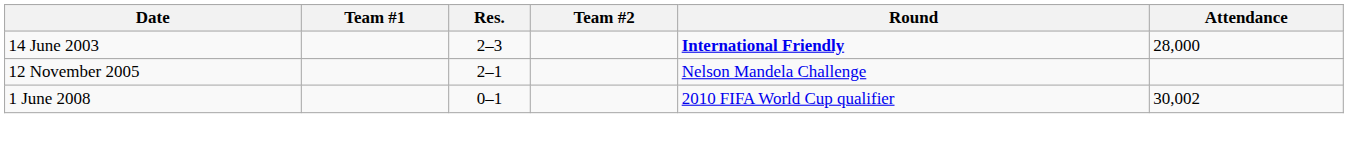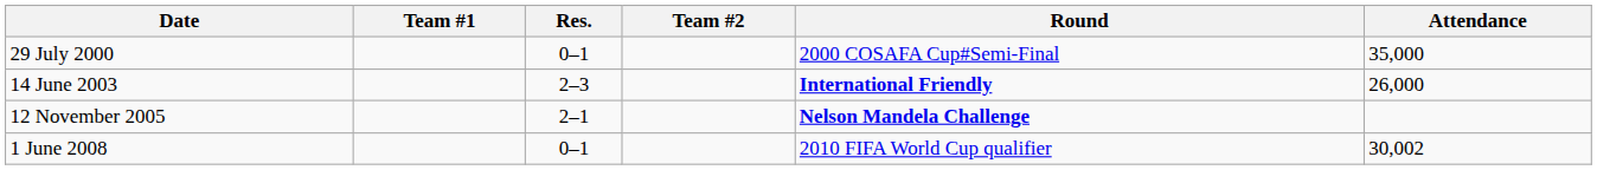+ row: 29 July 2000 | 0–1 | 2000 COSAFA Cup#Semi-Final | 35,000
14 June 2003 | Attendance: 28,000 -> 26,000
12 November 2005 | Round: normal -> bold
